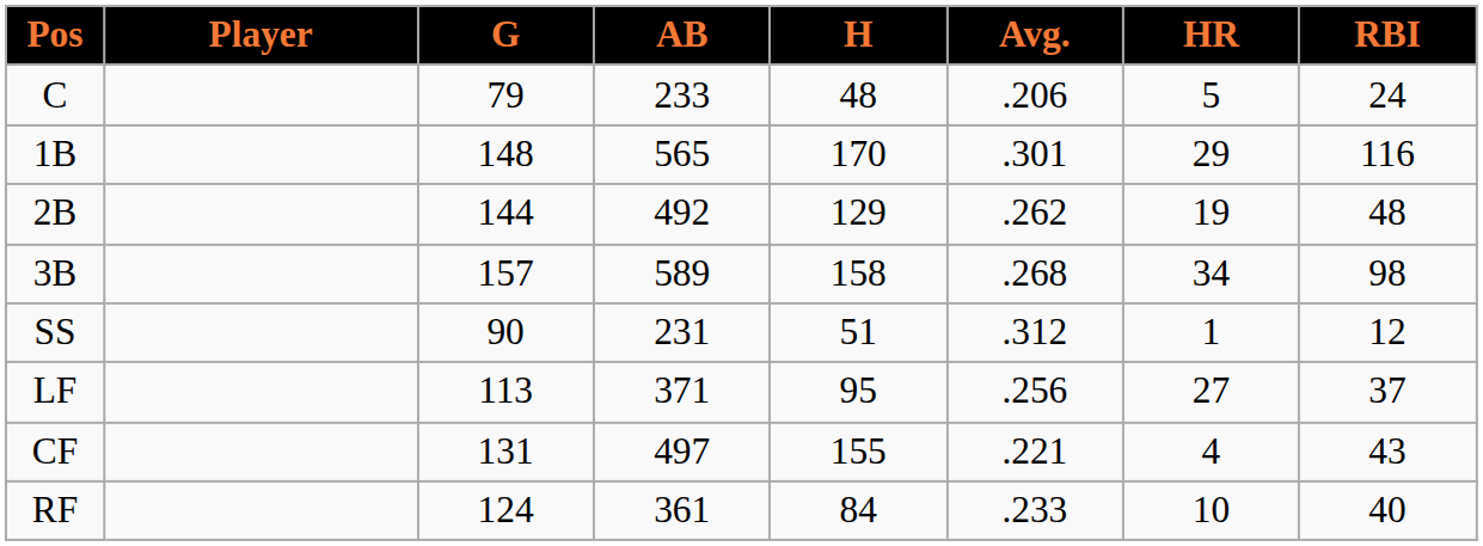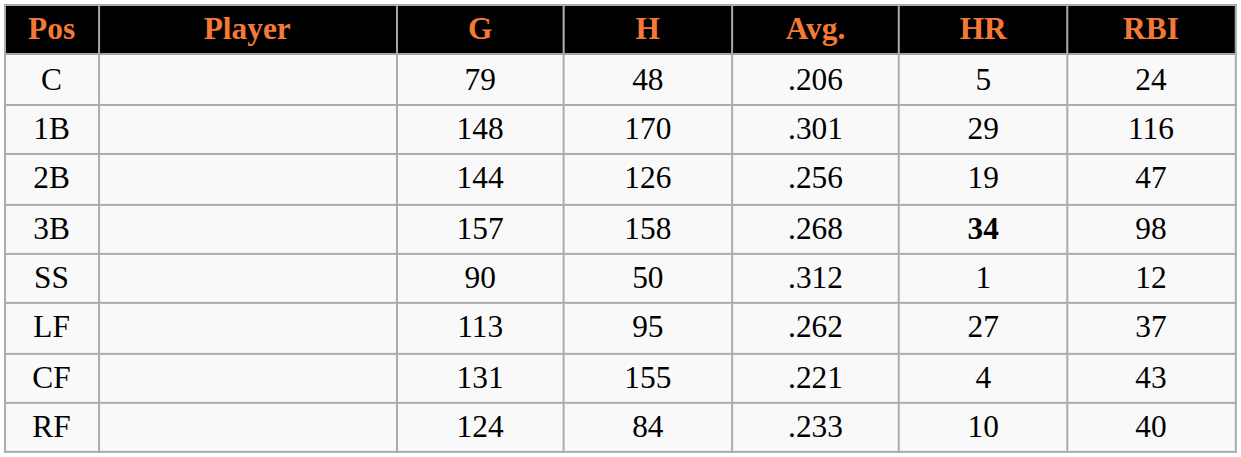- column: AB | 233 | 565 | 492 | 589 | 231 | 371 | 497 | 361
2B | H: 129 -> 126
2B | Avg.: .262 -> .256
2B | RBI: 48 -> 47
3B | HR: normal -> bold
SS | H: 51 -> 50
LF | Avg.: .256 -> .262
